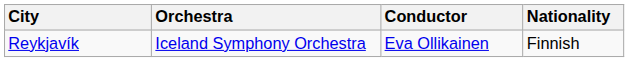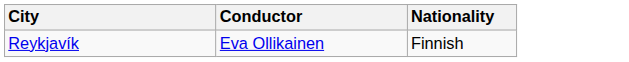- column: Orchestra | Iceland Symphony Orchestra
